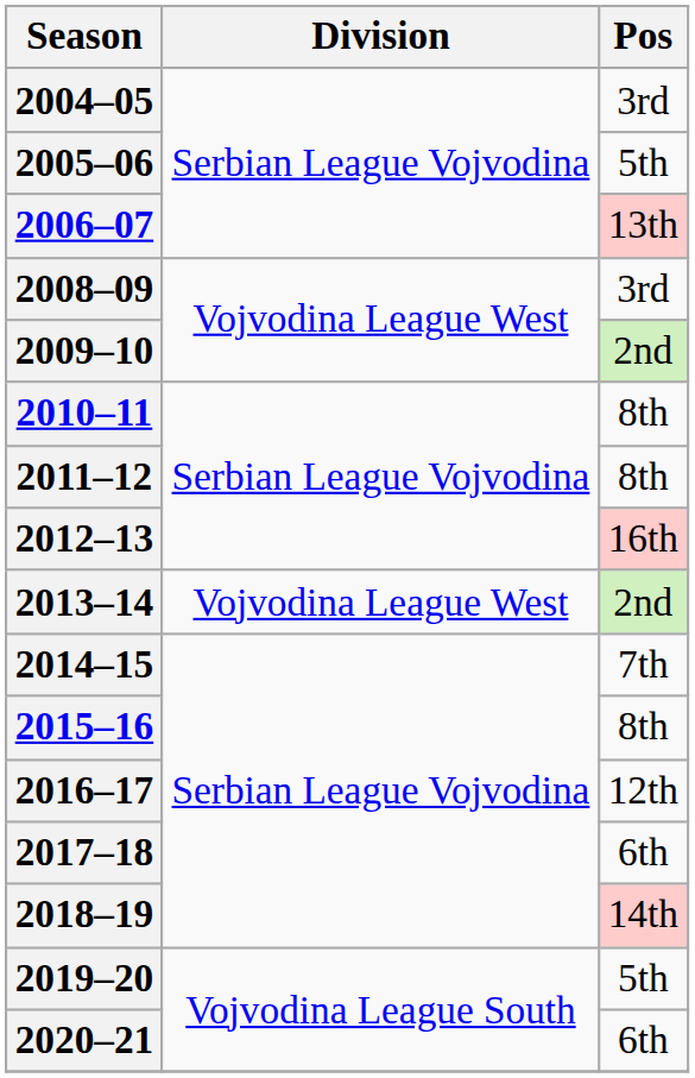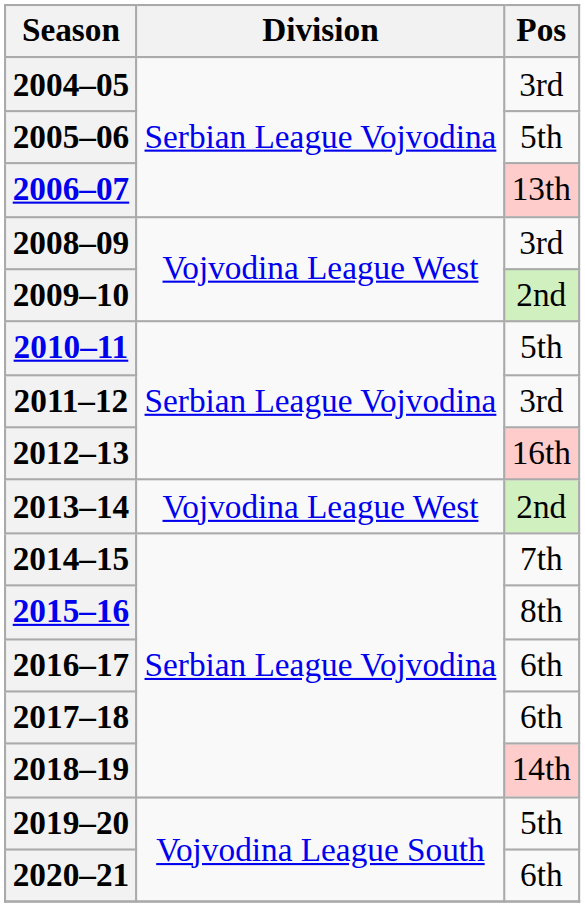2010–11 | Pos: 8th -> 5th
2011–12 | Pos: 8th -> 3rd
2016–17 | Pos: 12th -> 6th
